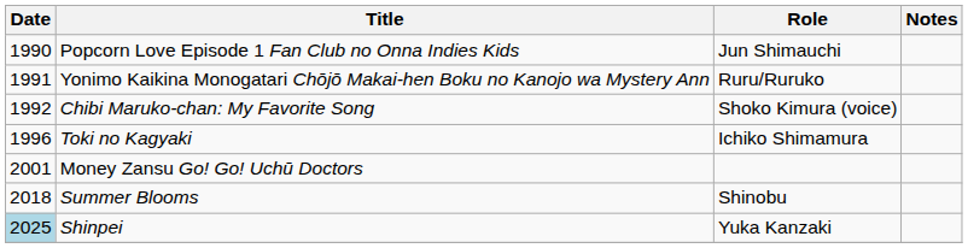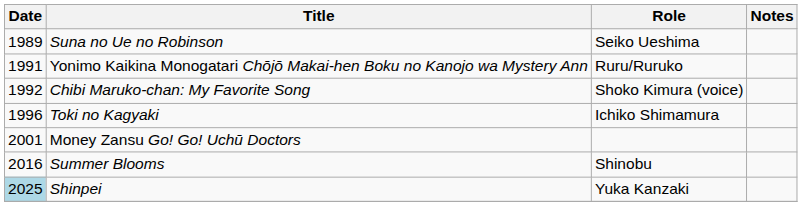+ row: 1989 | Suna no Ue no Robinson | Seiko Ueshima
- row: 1990 | Popcorn Love Episode 1 Fan Club no Onna Indies Kids | Jun Shimauchi
Summer Blooms | Date: 2018 -> 2016
